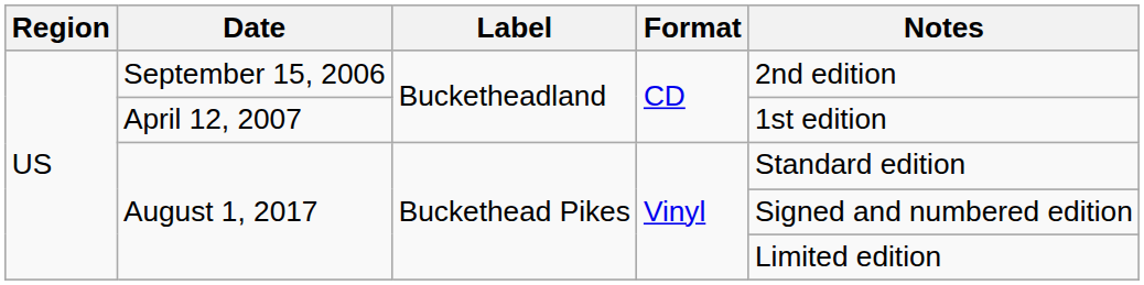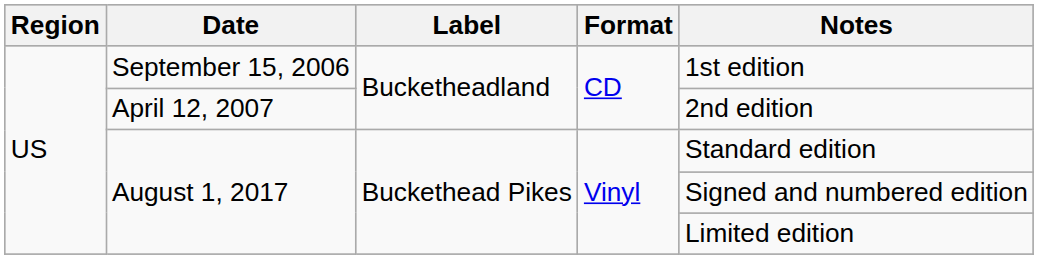September 15, 2006 | Notes: 2nd edition -> 1st edition
April 12, 2007 | Notes: 1st edition -> 2nd edition
